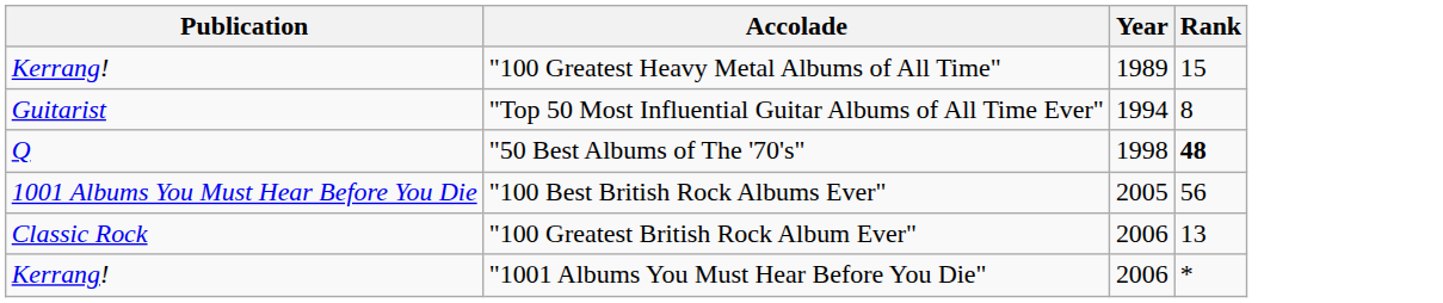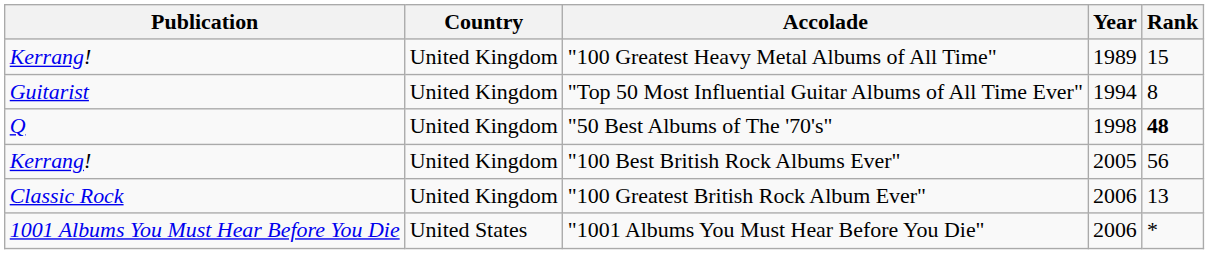+ column: Country | United Kingdom | United Kingdom | United Kingdom | United Kingdom | United Kingdom | United States
"100 Best British Rock Albums Ever" | Publication: 1001 Albums You Must Hear Before You Die -> Kerrang!
"1001 Albums You Must Hear Before You Die" | Publication: Kerrang! -> 1001 Albums You Must Hear Before You Die
